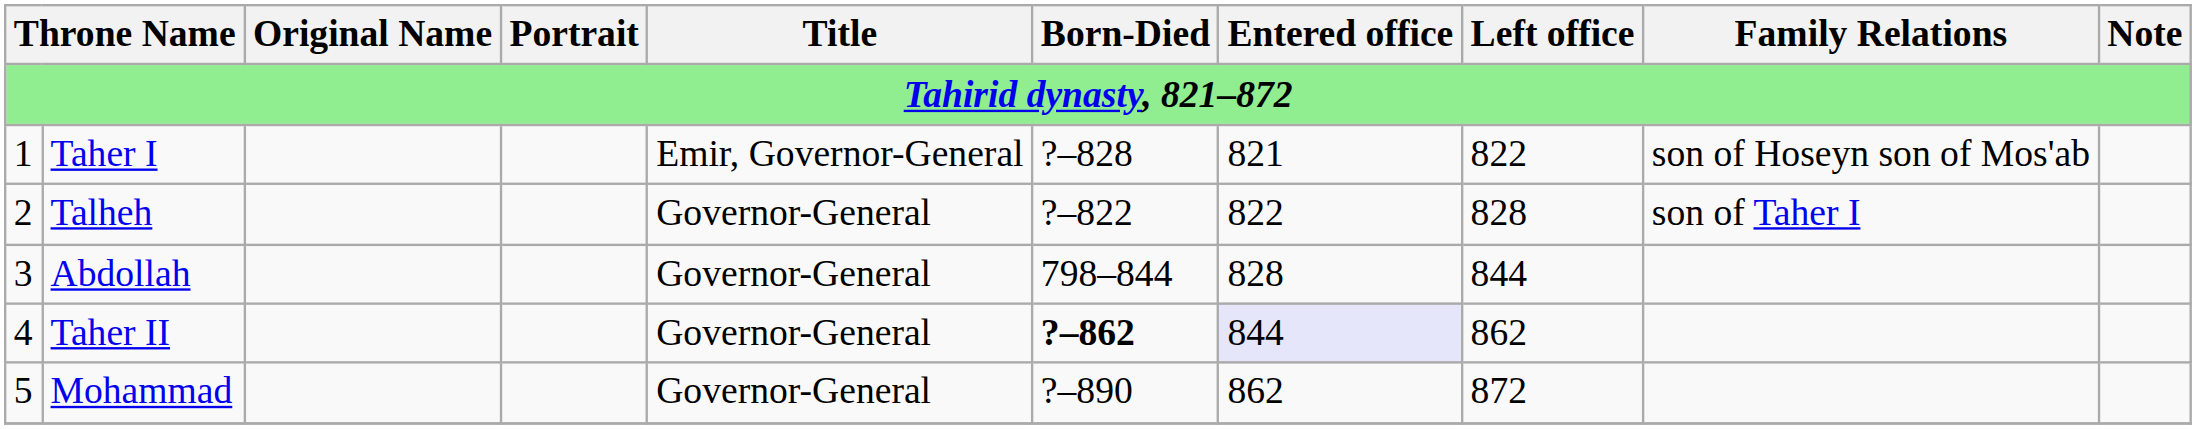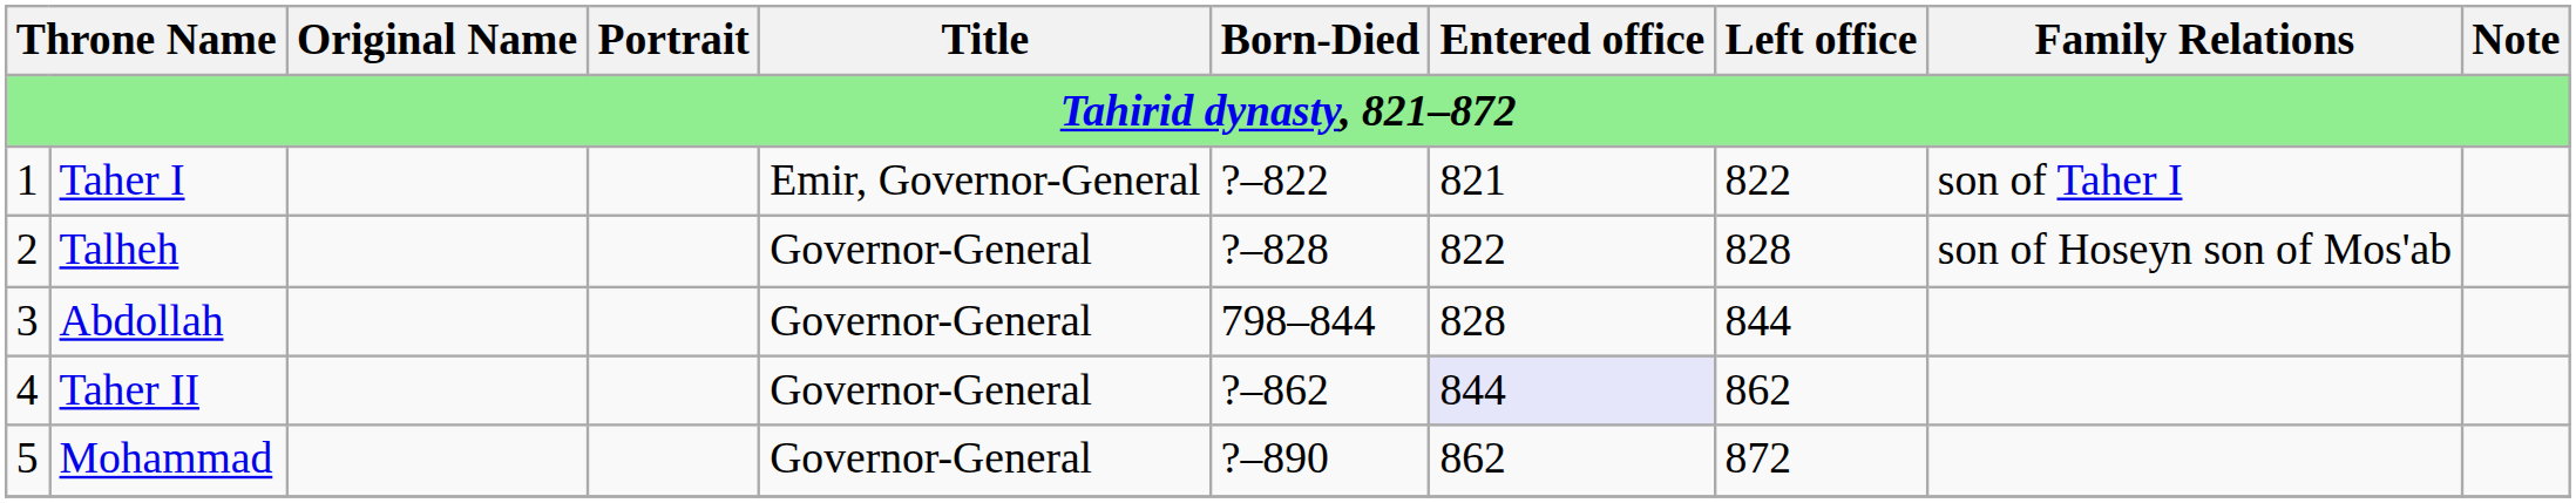Taher I | Born-Died: ?–828 -> ?–822
Taher I | Family Relations: son of Hoseyn son of Mos'ab -> son of Taher I
Talheh | Born-Died: ?–822 -> ?–828
Talheh | Family Relations: son of Taher I -> son of Hoseyn son of Mos'ab
Taher II | Born-Died: bold -> normal
